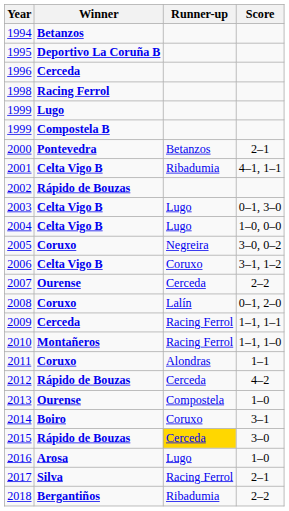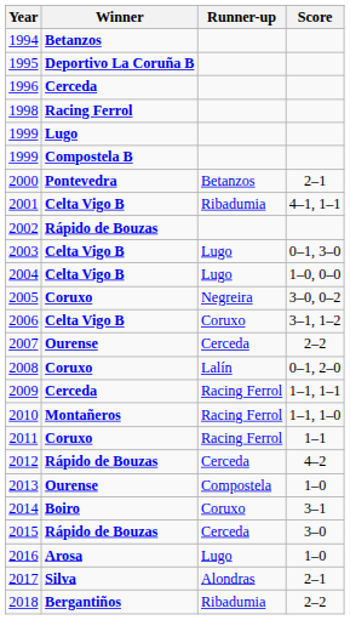2011 | Runner-up: Alondras -> Racing Ferrol
2015 | Runner-up: gold background -> no background
2017 | Runner-up: Racing Ferrol -> Alondras
